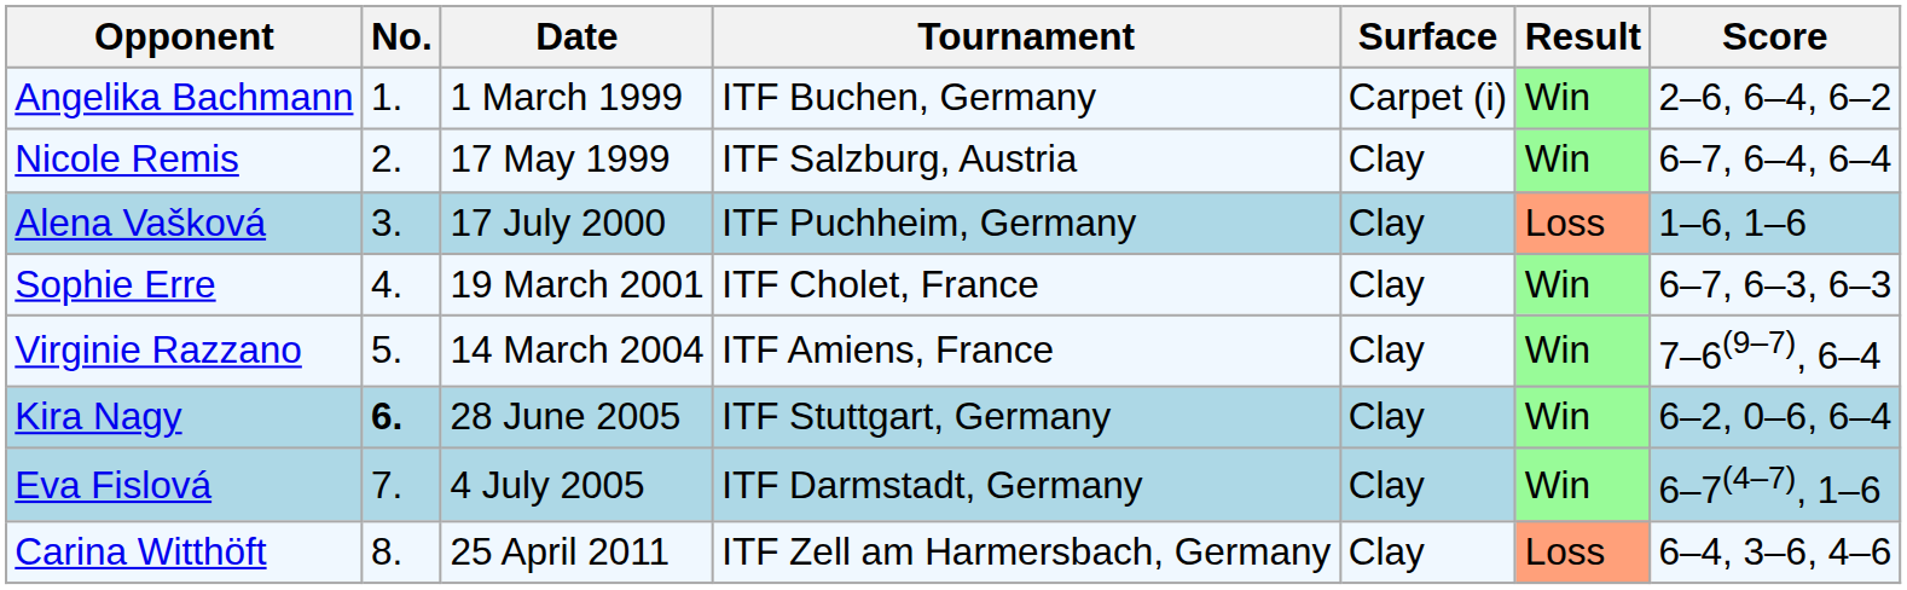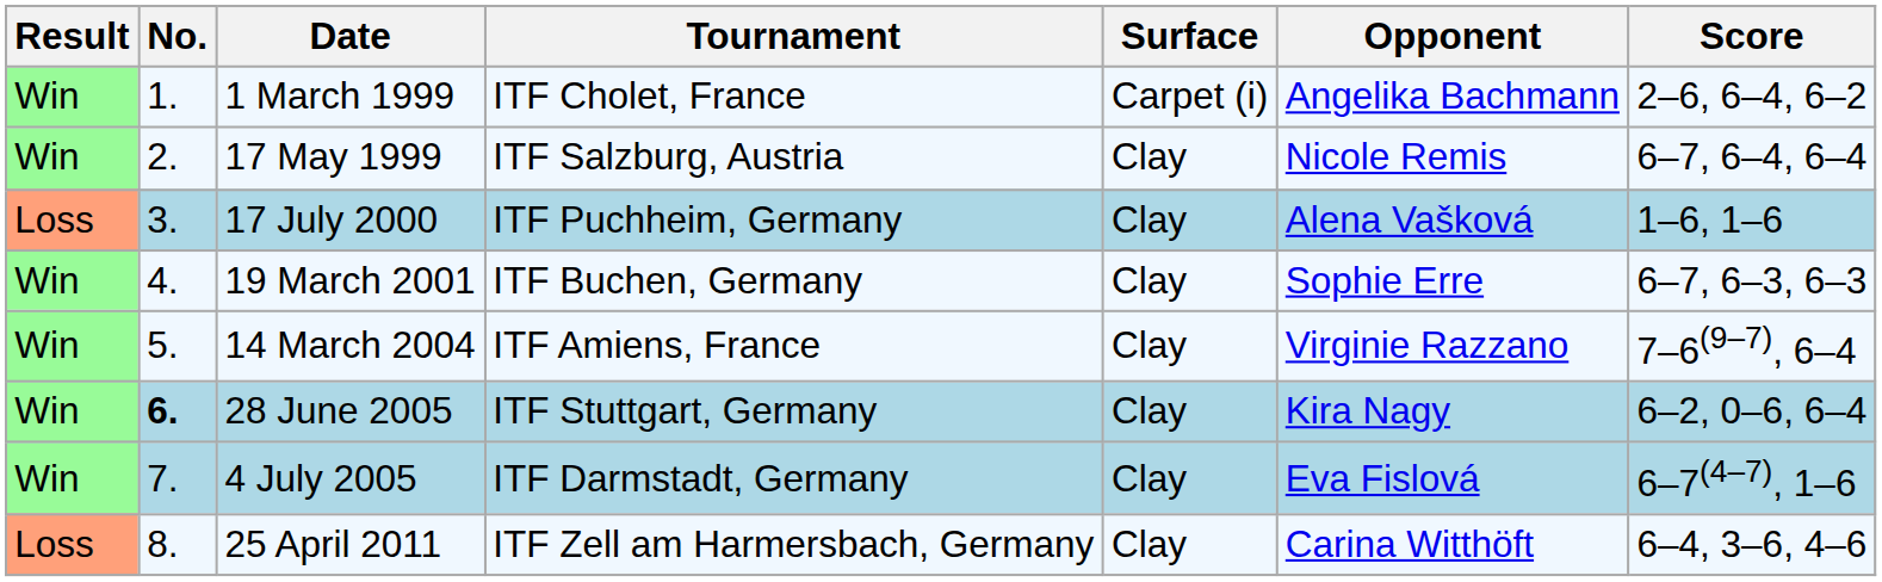columns swapped: Result <-> Opponent
1 March 1999 | Tournament: ITF Buchen, Germany -> ITF Cholet, France
19 March 2001 | Tournament: ITF Cholet, France -> ITF Buchen, Germany
